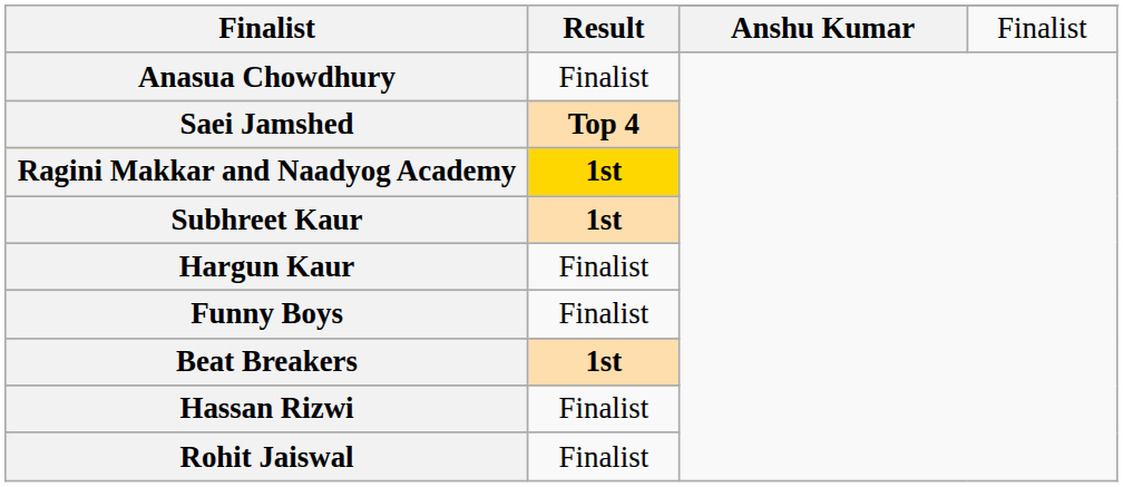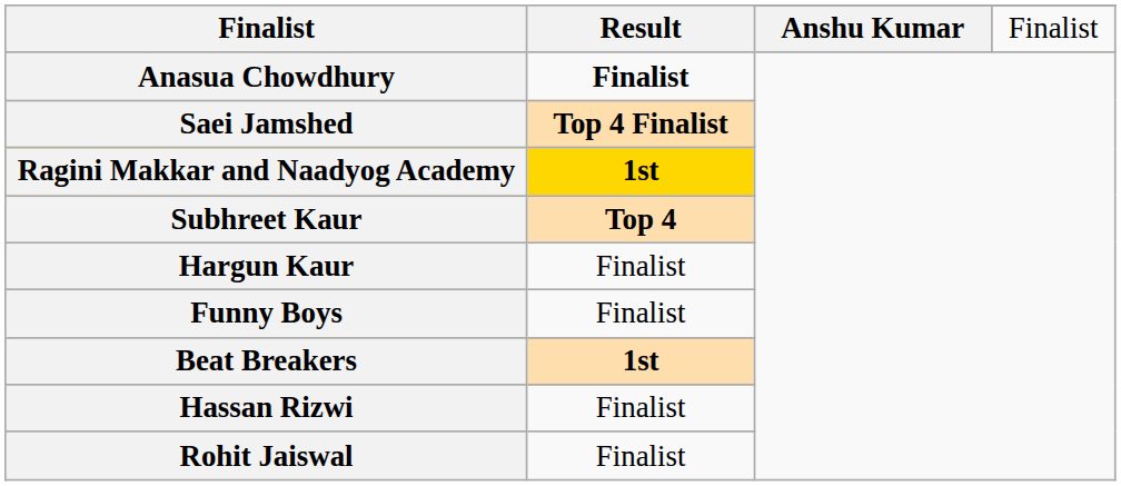Anasua Chowdhury | Result: normal -> bold
Saei Jamshed | Result: Top 4 -> Top 4 Finalist
Subhreet Kaur | Result: 1st -> Top 4
